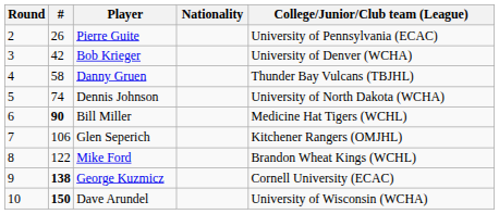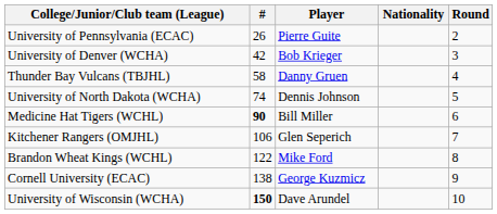columns swapped: Round <-> College/Junior/Club team (League)
George Kuzmicz | #: bold -> normal
